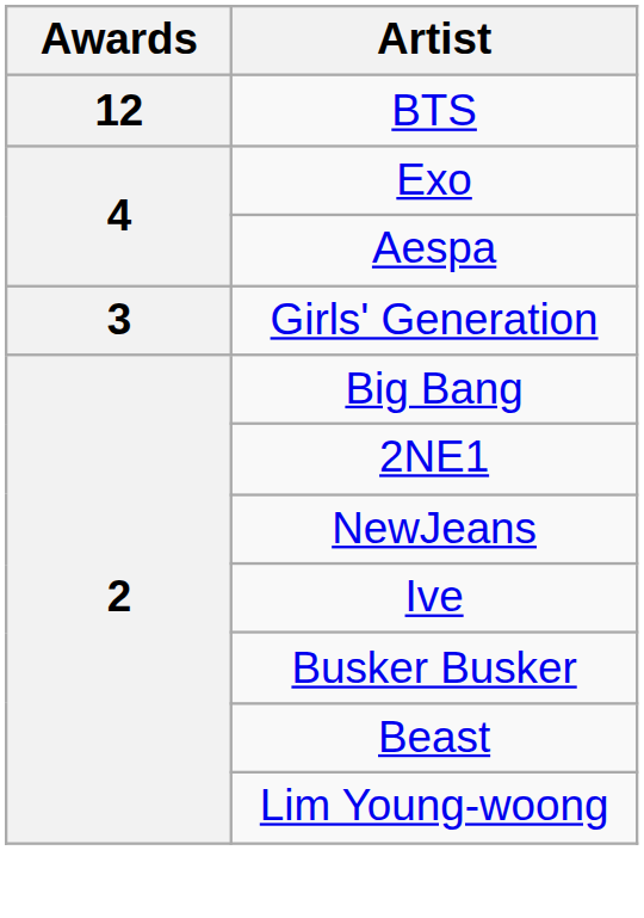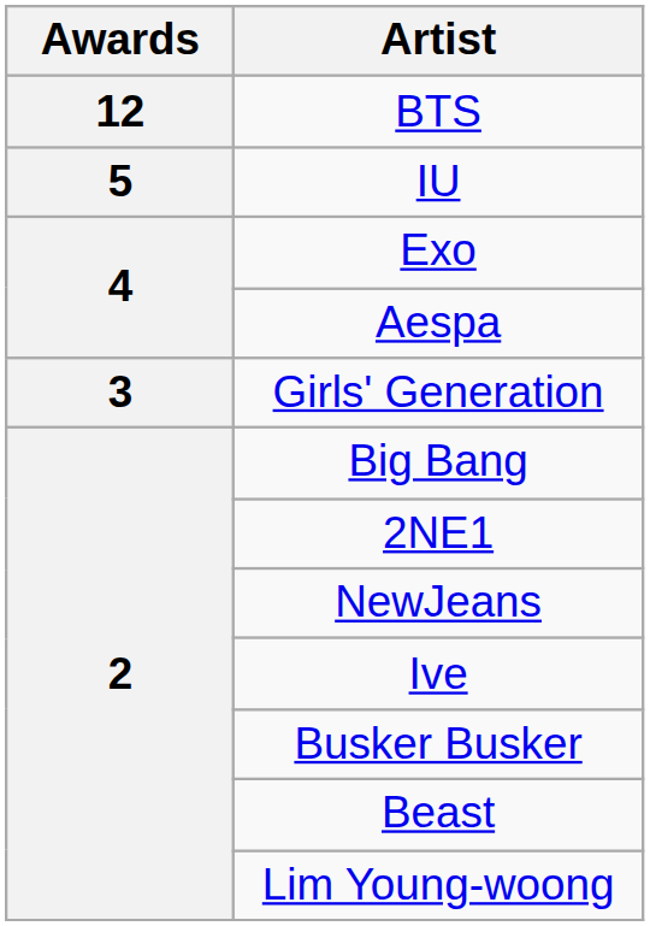+ row: 5 | IU
